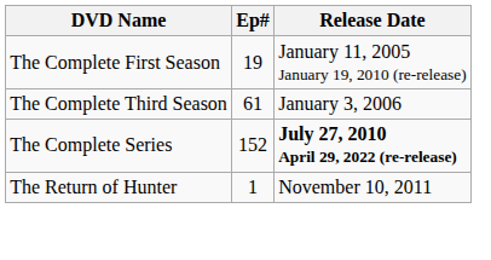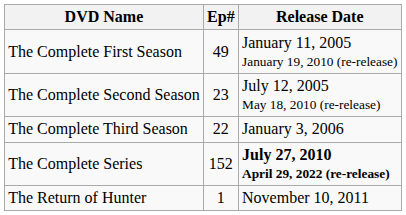The Complete First Season | Ep#: 19 -> 49
+ row: The Complete Second Season | 23 | July 12, 2005 May 18, 2010 (re-release)
The Complete Third Season | Ep#: 61 -> 22
